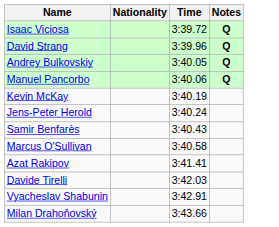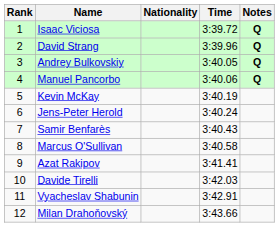+ column: Rank | 1 | 2 | 3 | 4 | 5 | 6 | 7 | 8 | 9 | 10 | 11 | 12
